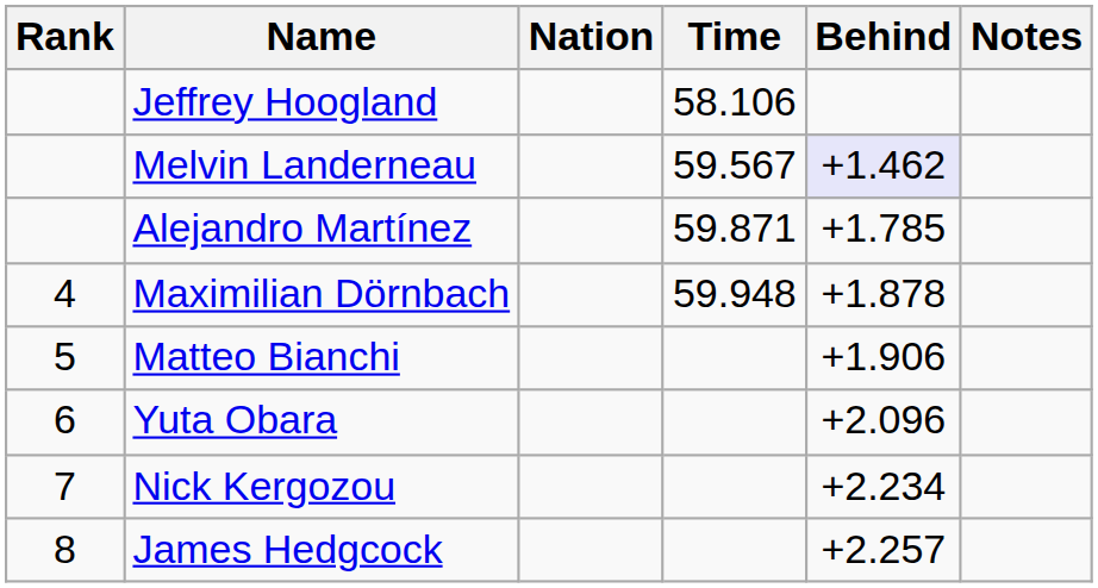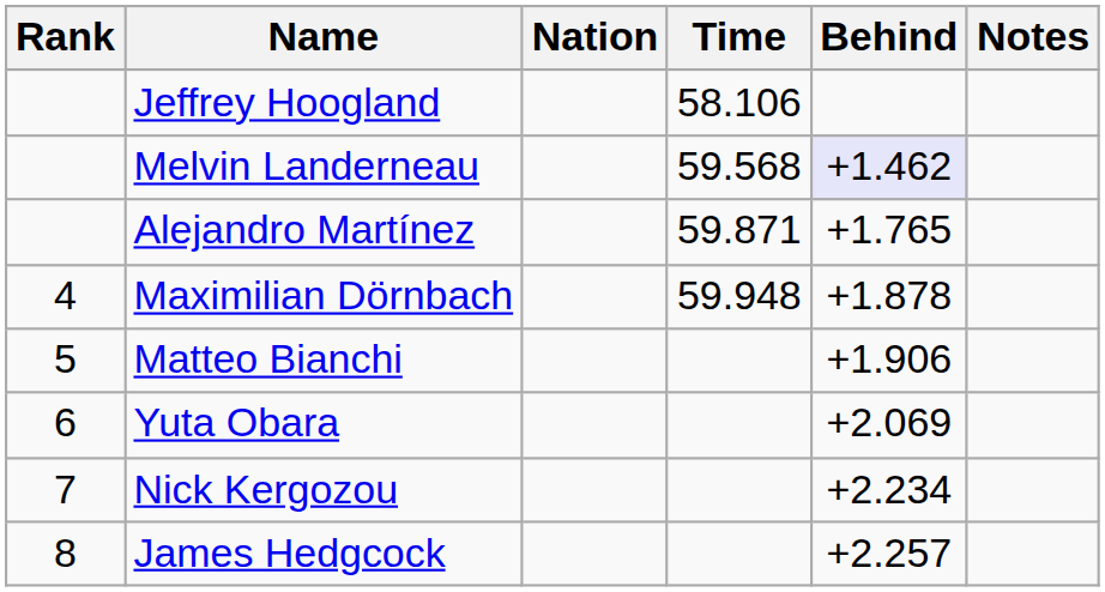Melvin Landerneau | Time: 59.567 -> 59.568
Alejandro Martínez | Behind: +1.785 -> +1.765
Yuta Obara | Behind: +2.096 -> +2.069
